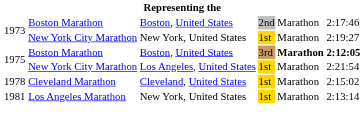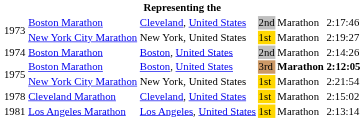1973 / Boston Marathon | column 3: Boston, United States -> Cleveland, United States
+ row: 1974 | Boston Marathon | Boston, United States | 2nd | Marathon | 2:14:26
1975 / New York City Marathon | column 3: Los Angeles, United States -> New York, United States
1981 | column 3: New York, United States -> Los Angeles, United States
